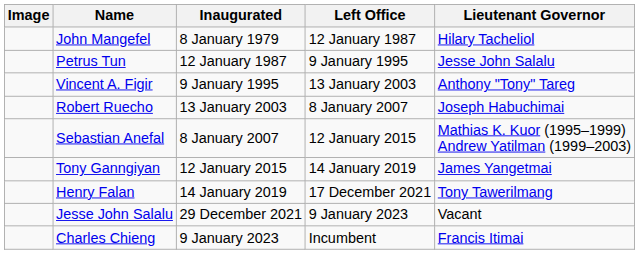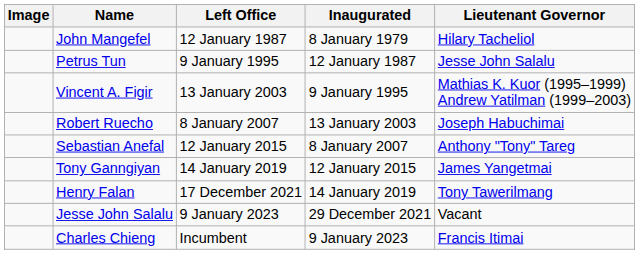columns swapped: Inaugurated <-> Left Office
Vincent A. Figir | Lieutenant Governor: Anthony "Tony" Tareg -> Mathias K. Kuor (1995–1999) Andrew Yatilman (1999–2003)
Sebastian Anefal | Lieutenant Governor: Mathias K. Kuor (1995–1999) Andrew Yatilman (1999–2003) -> Anthony "Tony" Tareg
